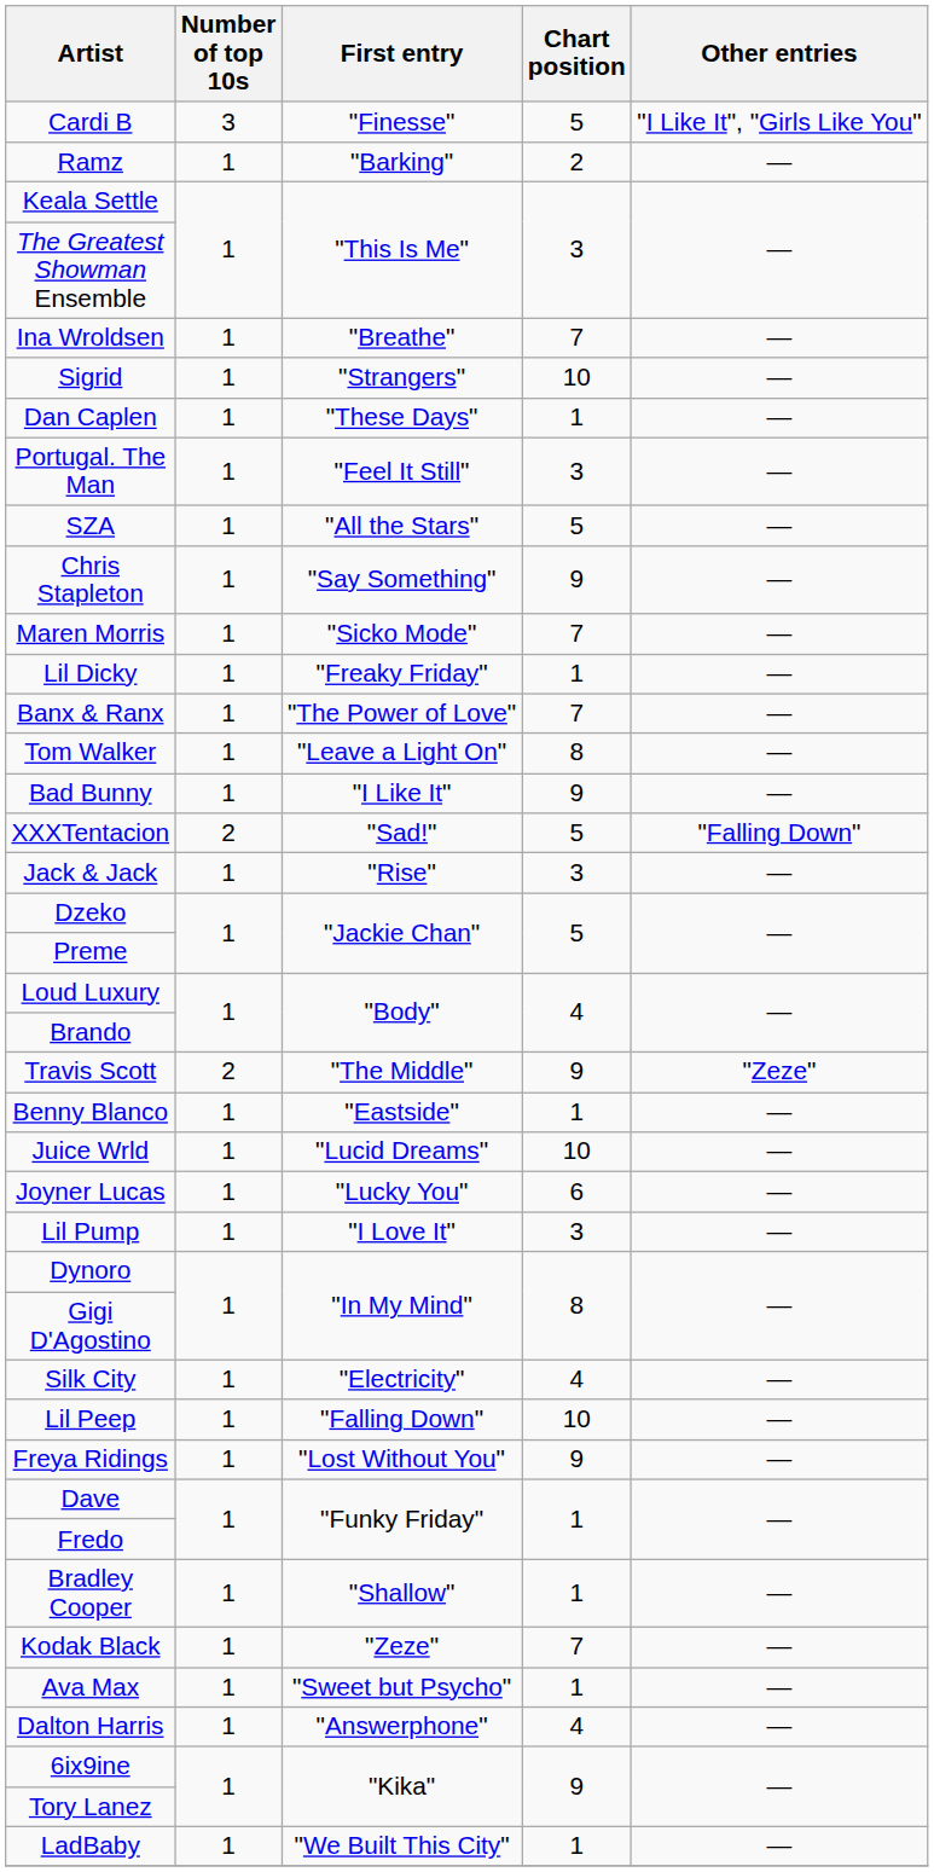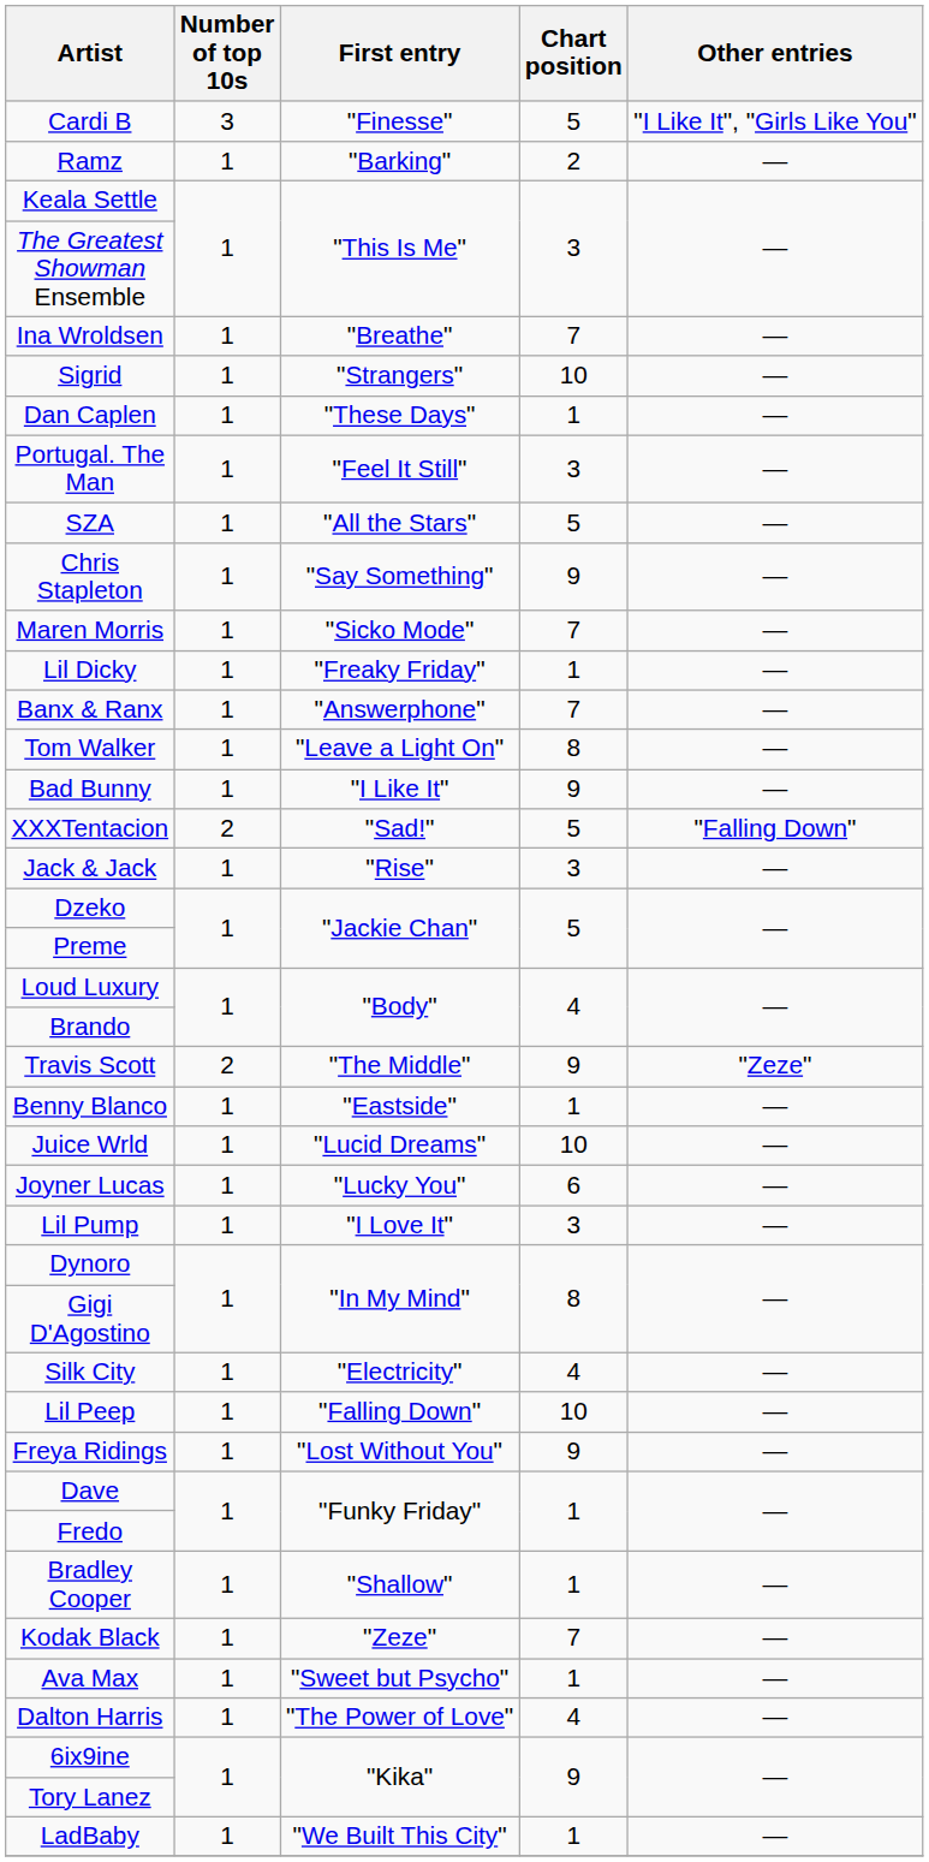Banx & Ranx | First entry: "The Power of Love" -> "Answerphone"
Dalton Harris | First entry: "Answerphone" -> "The Power of Love"
